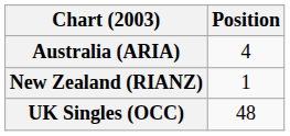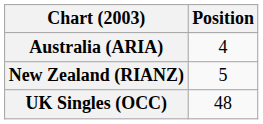New Zealand (RIANZ) | Position: 1 -> 5
